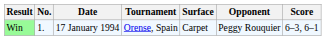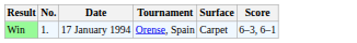- column: Opponent | Peggy Rouquier
